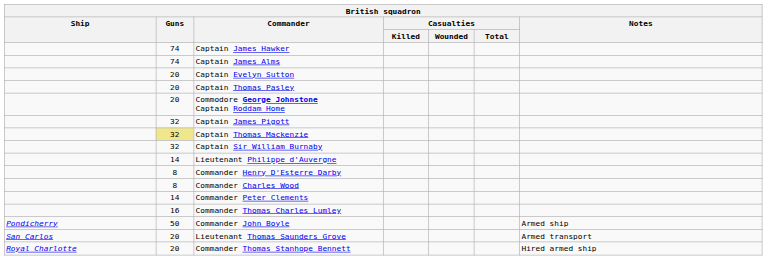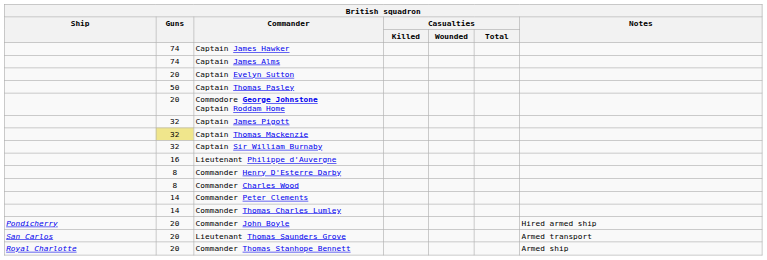Captain Thomas Pasley | Guns: 20 -> 50
Lieutenant Philippe d'Auvergne | Guns: 14 -> 16
Commander Thomas Charles Lumley | Guns: 16 -> 14
Commander John Boyle | Guns: 50 -> 20
Commander John Boyle | Notes: Armed ship -> Hired armed ship
Commander Thomas Stanhope Bennett | Notes: Hired armed ship -> Armed ship
